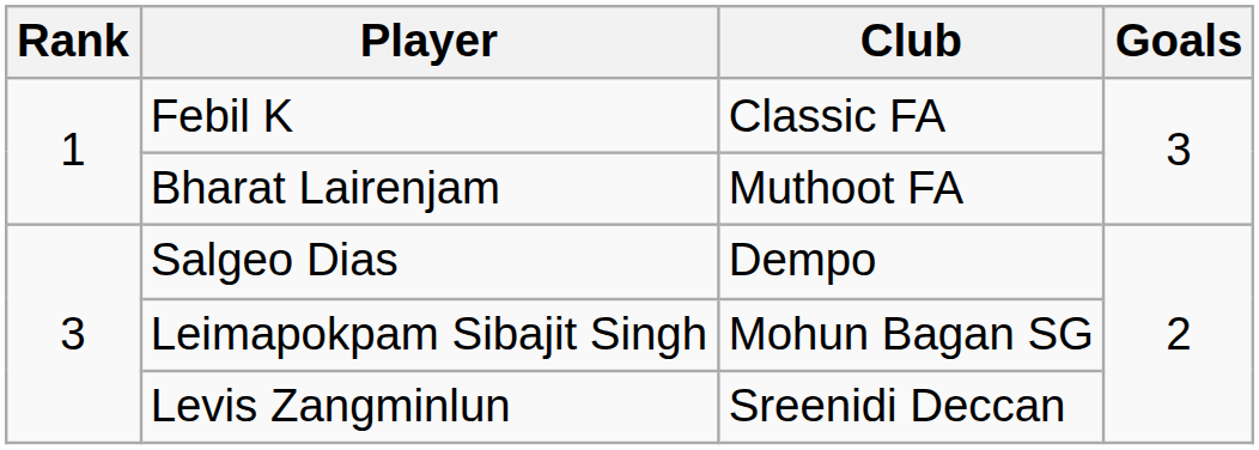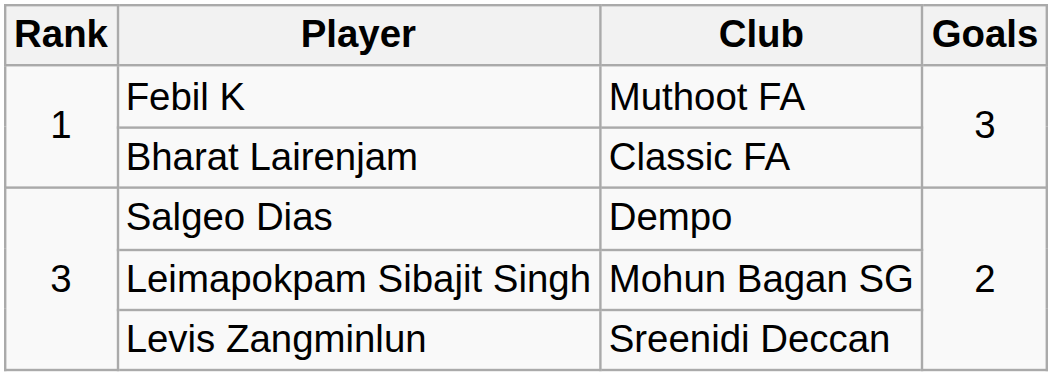Febil K | Club: Classic FA -> Muthoot FA
Bharat Lairenjam | Club: Muthoot FA -> Classic FA
